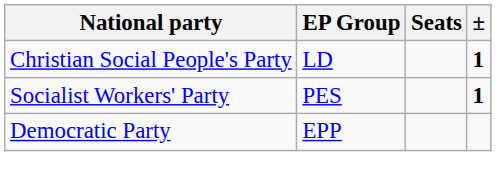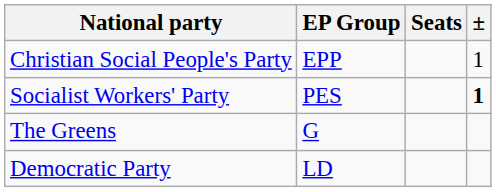Christian Social People's Party | EP Group: LD -> EPP
Christian Social People's Party | ±: bold -> normal
+ row: The Greens | G
Democratic Party | EP Group: EPP -> LD
